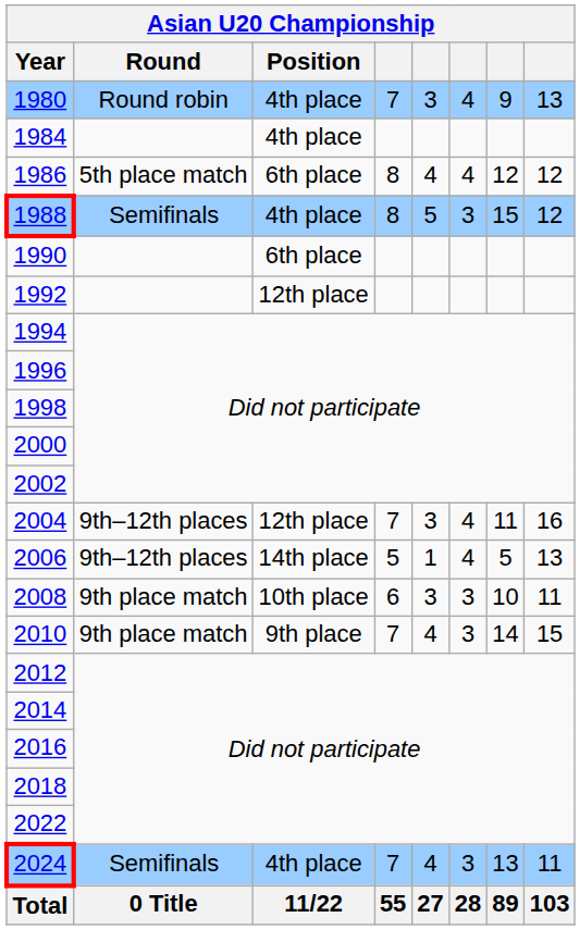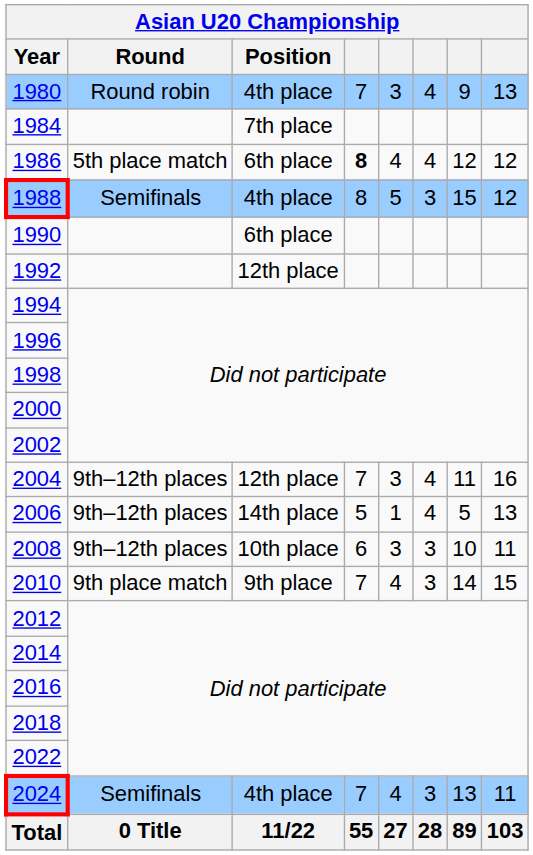1984 | Position: 4th place -> 7th place
1986 | column 4: normal -> bold
2008 | Round: 9th place match -> 9th–12th places
